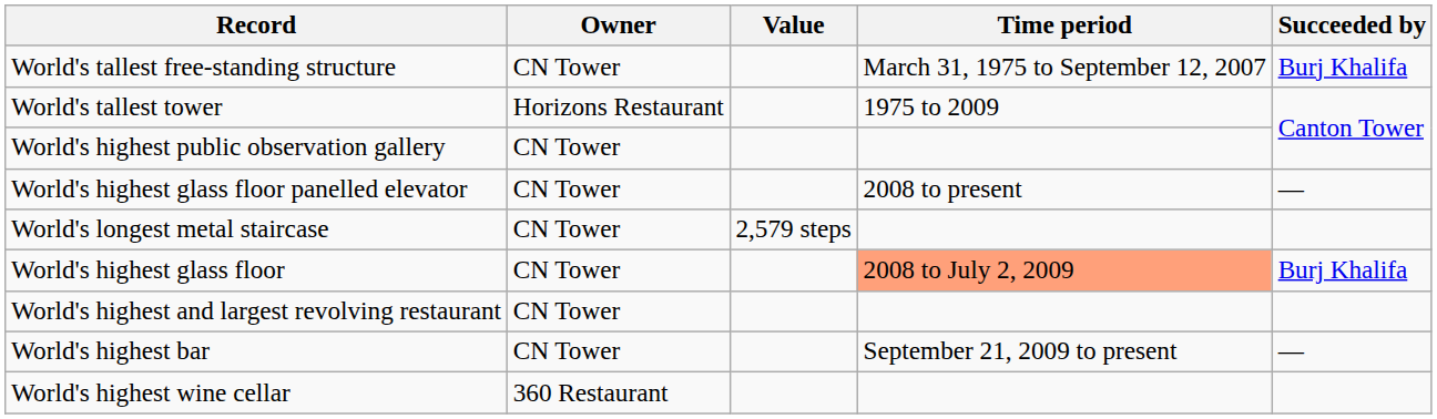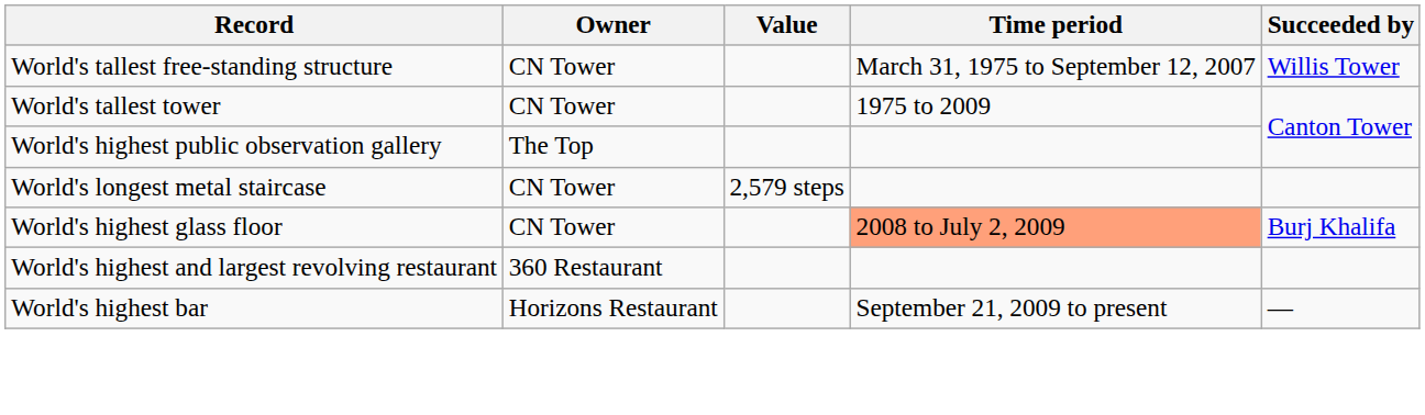World's tallest free-standing structure | Succeeded by: Burj Khalifa -> Willis Tower
World's tallest tower | Owner: Horizons Restaurant -> CN Tower
World's highest public observation gallery | Owner: CN Tower -> The Top
- row: World's highest glass floor panelled elevator | CN Tower | 2008 to present | —
World's highest and largest revolving restaurant | Owner: CN Tower -> 360 Restaurant
World's highest bar | Owner: CN Tower -> Horizons Restaurant
- row: World's highest wine cellar | 360 Restaurant
